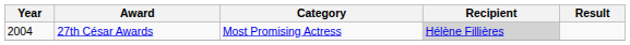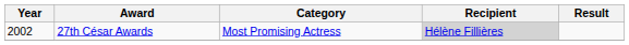27th César Awards | Year: 2004 -> 2002
